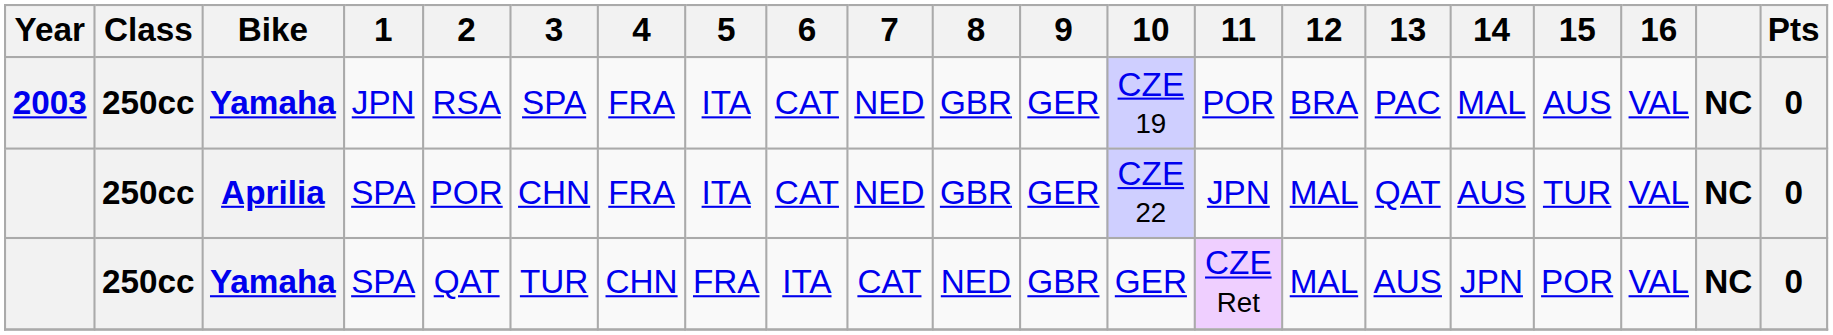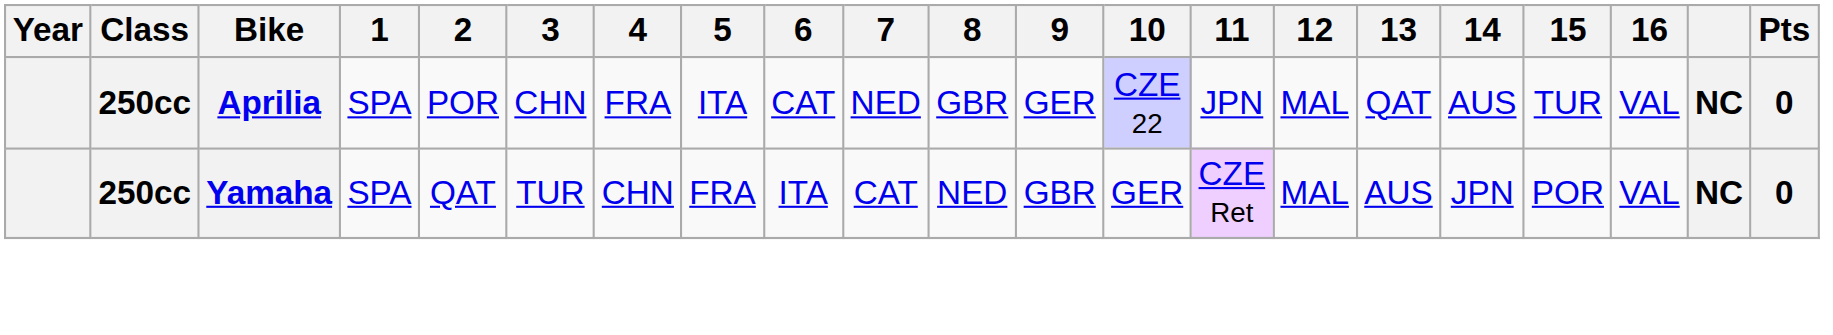- row: 2003 | 250cc | Yamaha | JPN | RSA | SPA | FRA | ITA | CAT | NED | GBR | GER | CZE 19 | POR | BRA | PAC | MAL | AUS | VAL | NC | 0
